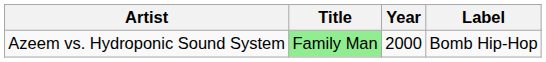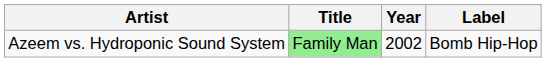Azeem vs. Hydroponic Sound System | Year: 2000 -> 2002
